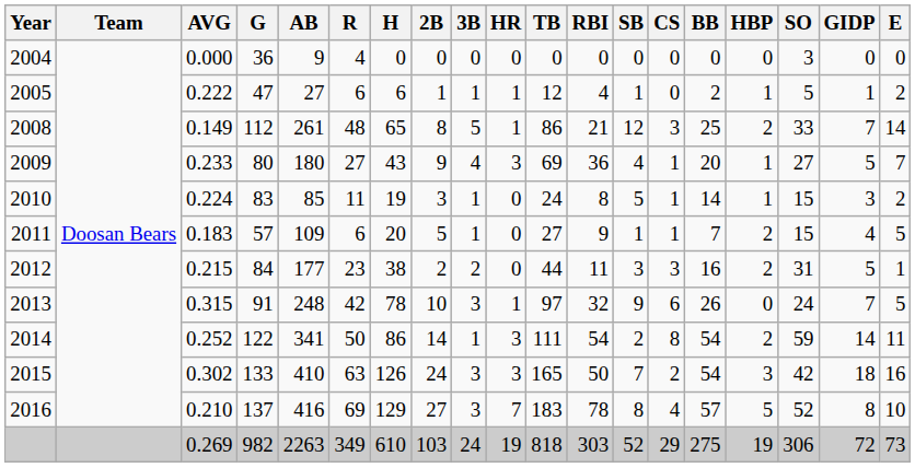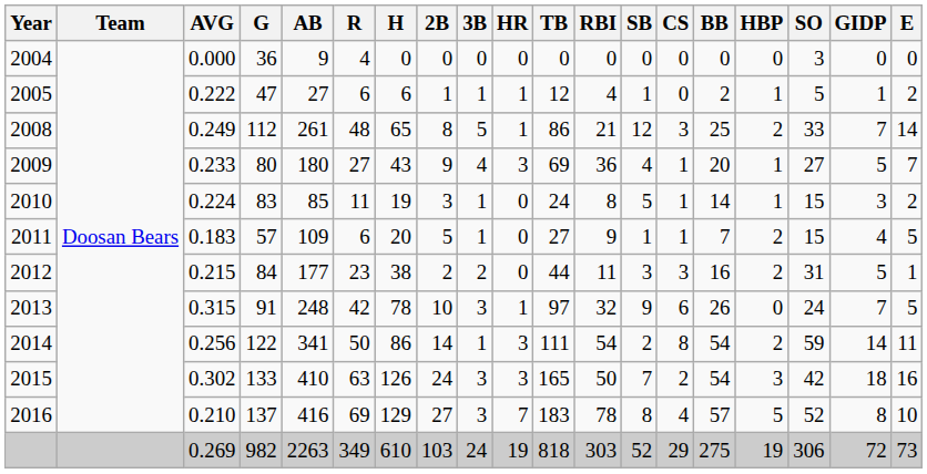2008 | AVG: 0.149 -> 0.249
2014 | AVG: 0.252 -> 0.256
